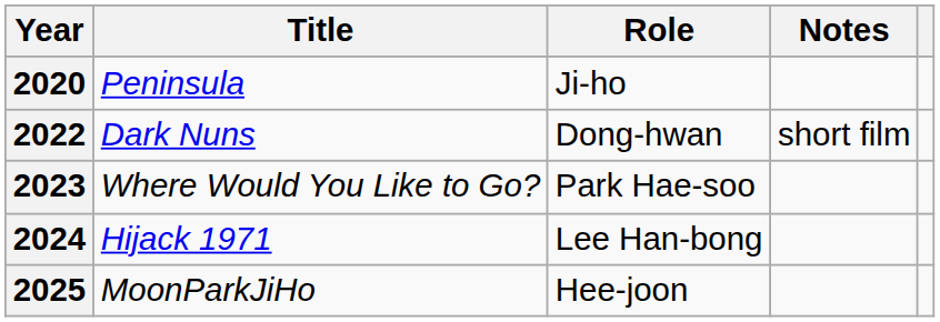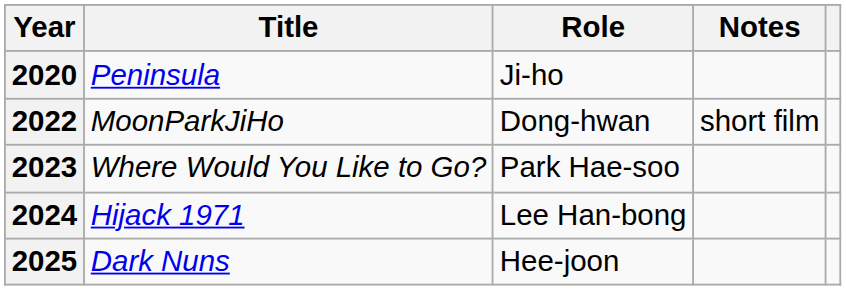2022 | Title: Dark Nuns -> MoonParkJiHo
2025 | Title: MoonParkJiHo -> Dark Nuns
